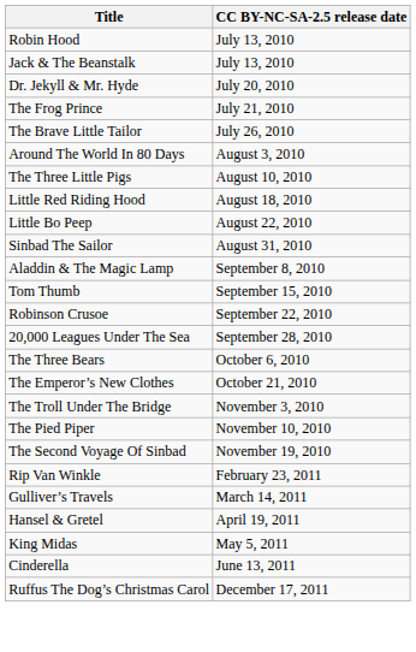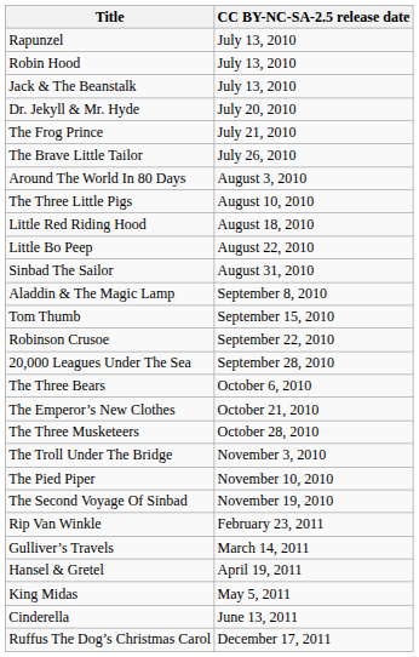+ row: Rapunzel | July 13, 2010
+ row: The Three Musketeers | October 28, 2010
